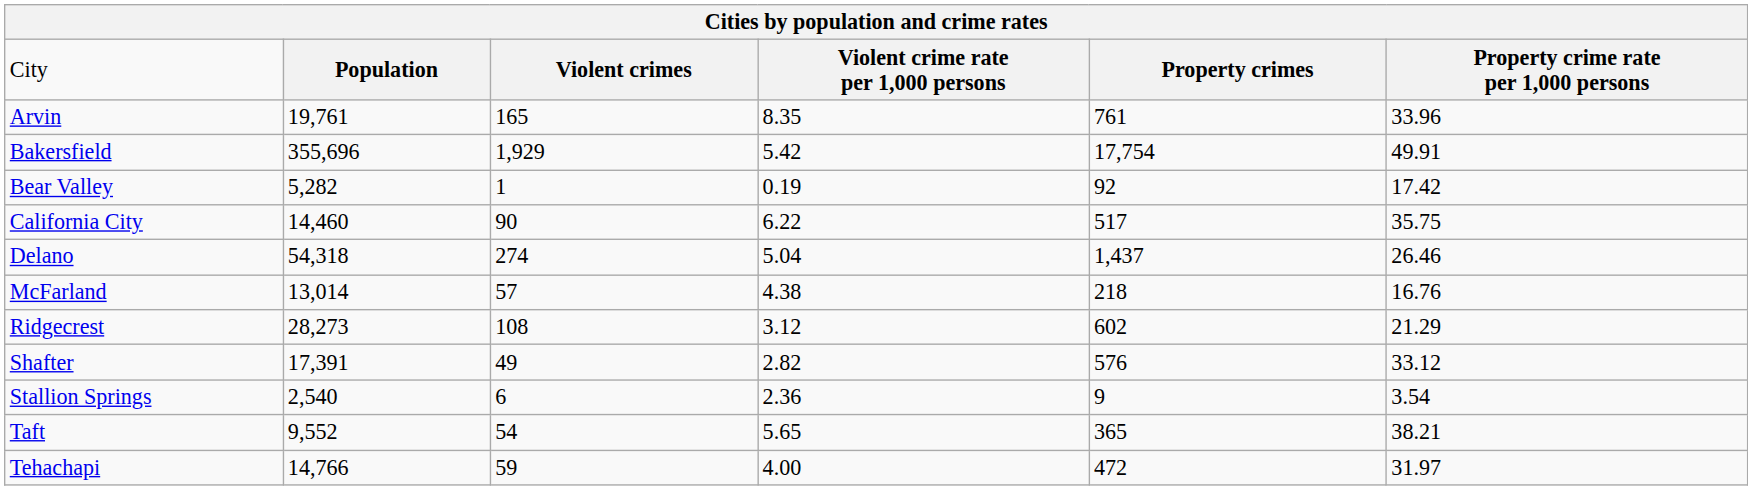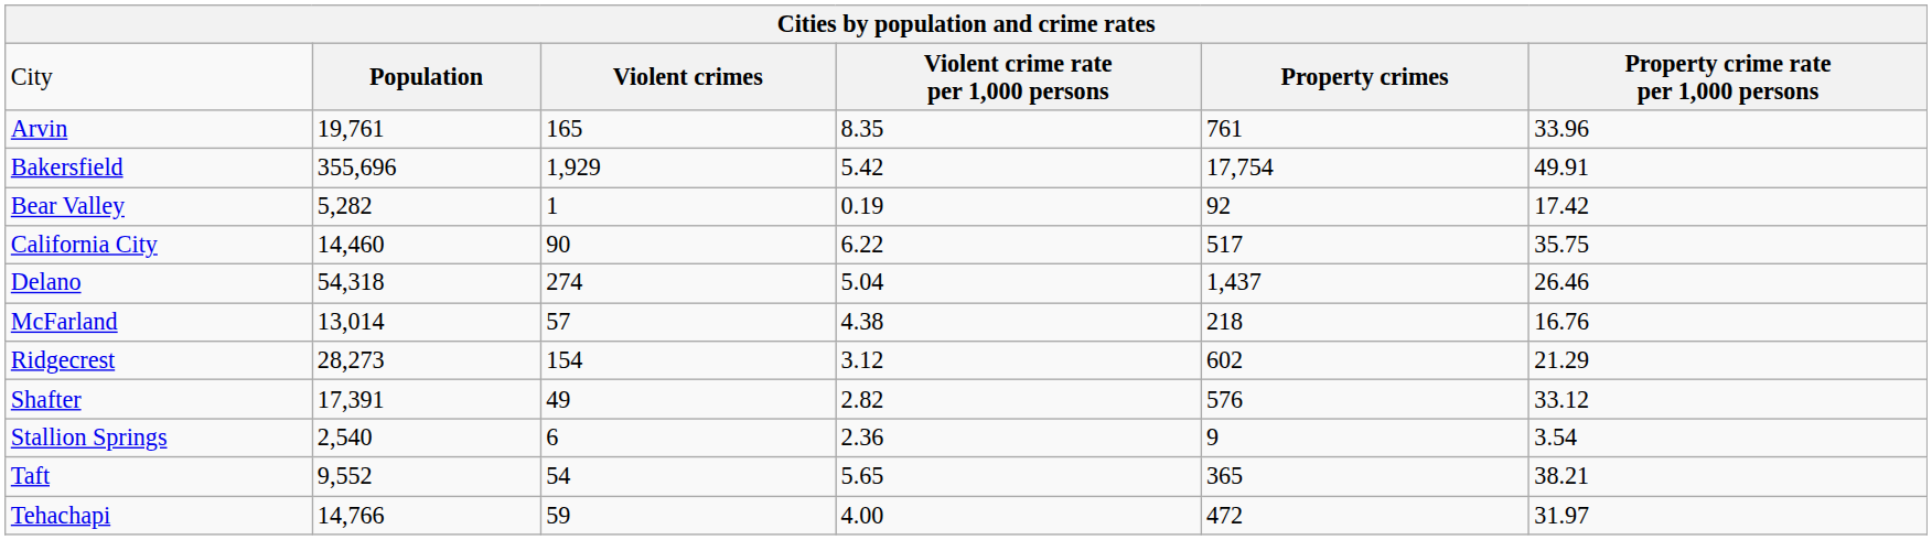Ridgecrest | column 3: 108 -> 154
